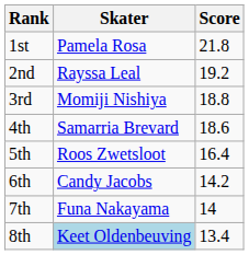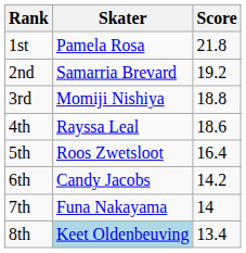2nd | Skater: Rayssa Leal -> Samarria Brevard
4th | Skater: Samarria Brevard -> Rayssa Leal
